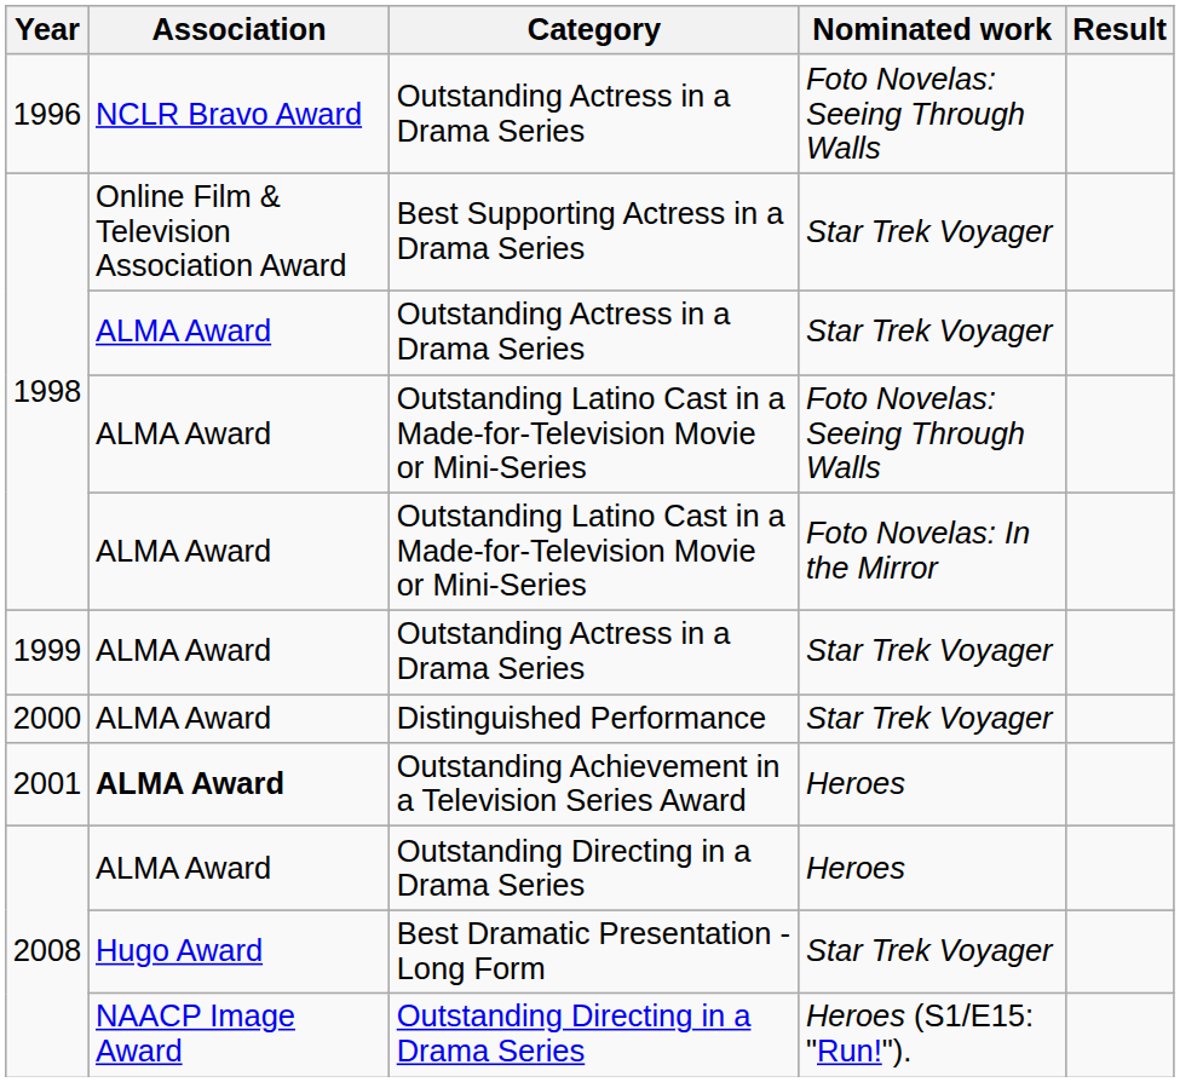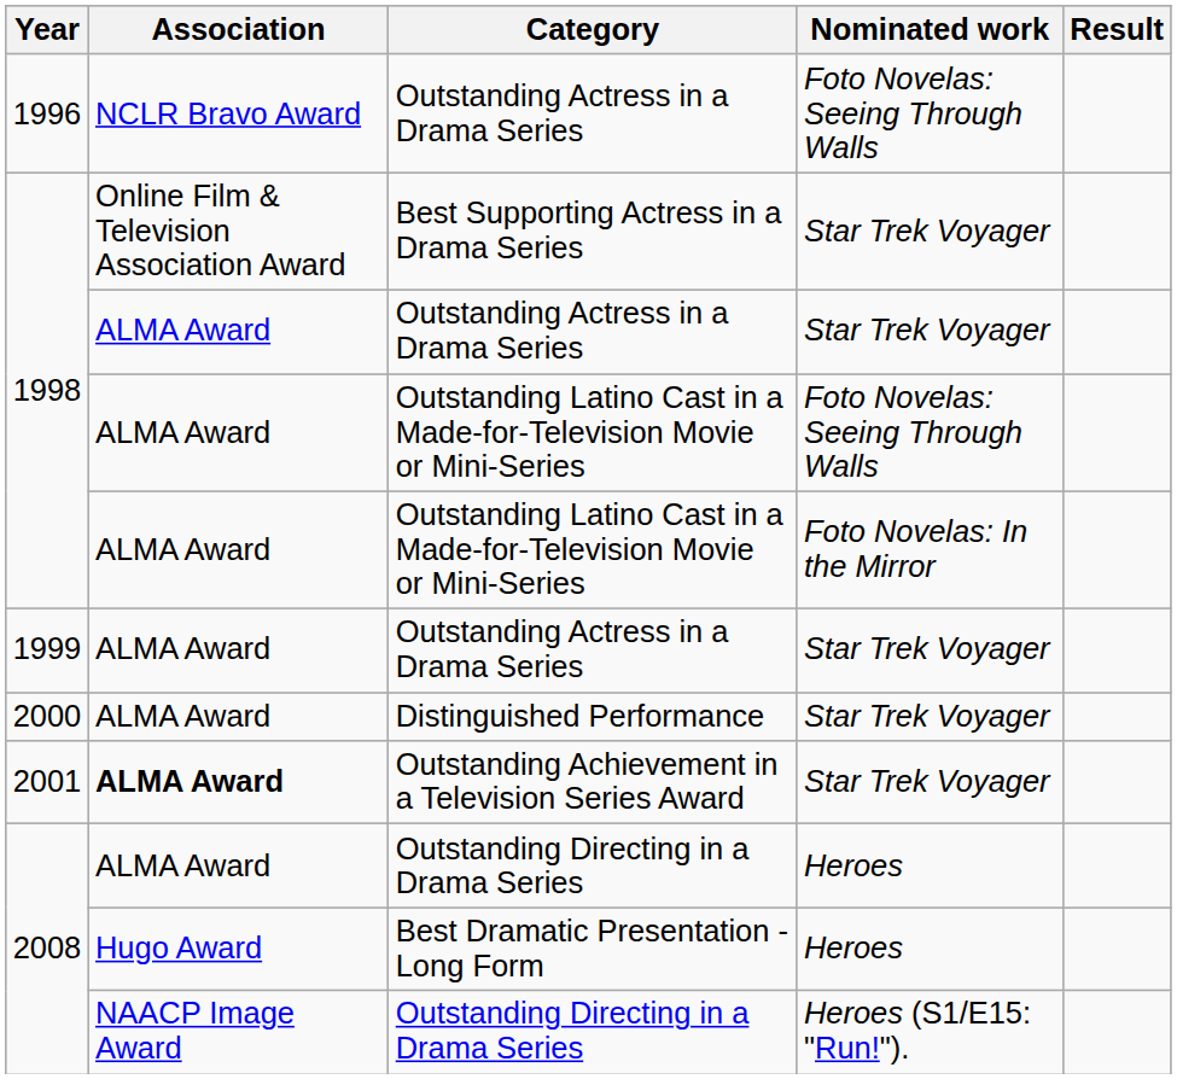Outstanding Achievement in a Television Series Award | Nominated work: Heroes -> Star Trek Voyager
Best Dramatic Presentation - Long Form | Nominated work: Star Trek Voyager -> Heroes
